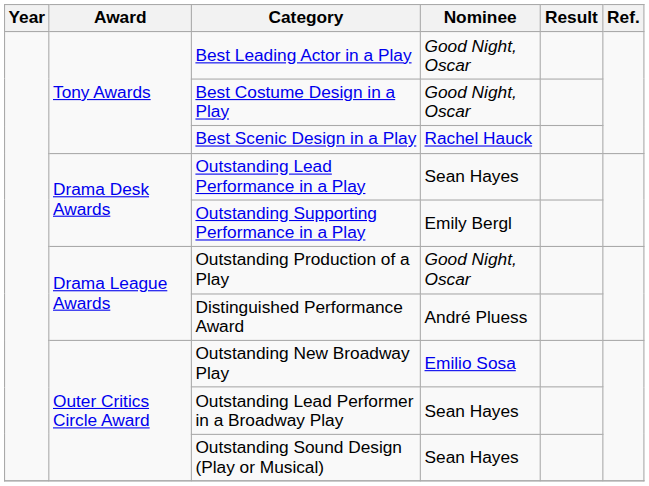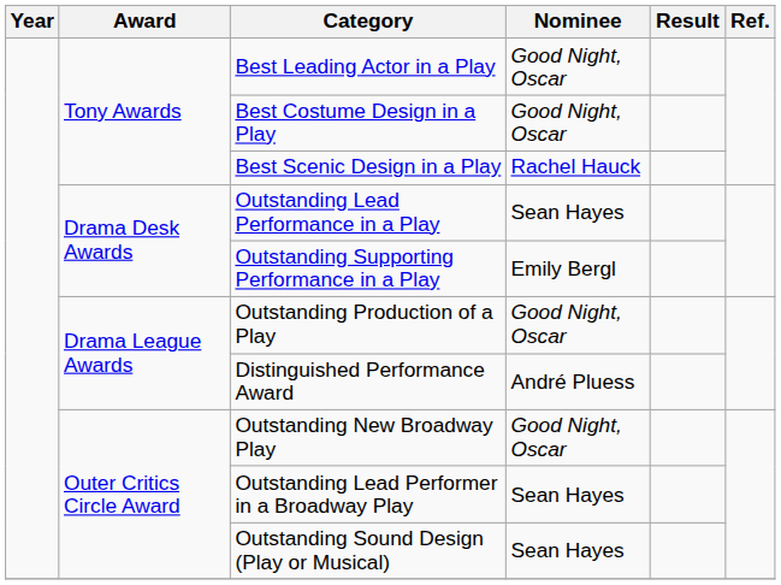Outstanding New Broadway Play | Nominee: Emilio Sosa -> Good Night, Oscar
